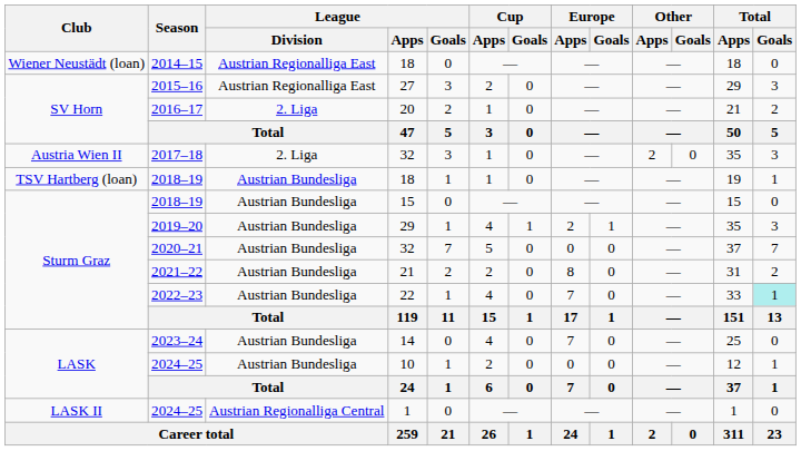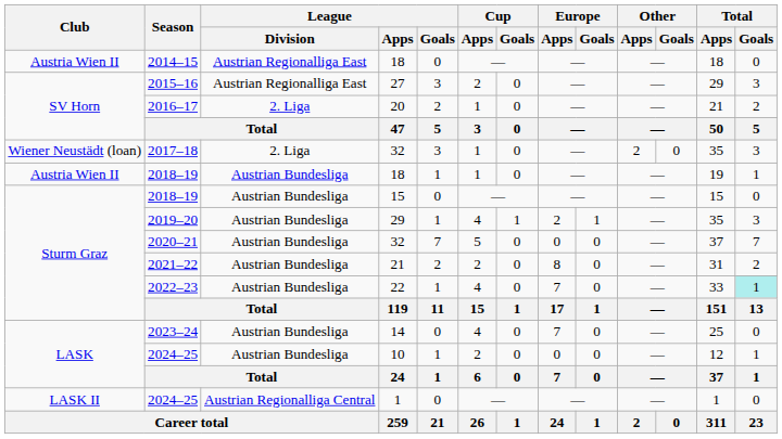2014–15 | Club: Wiener Neustädt (loan) -> Austria Wien II
2017–18 | Club: Austria Wien II -> Wiener Neustädt (loan)
2018–19 / 18 | Club: TSV Hartberg (loan) -> Austria Wien II
